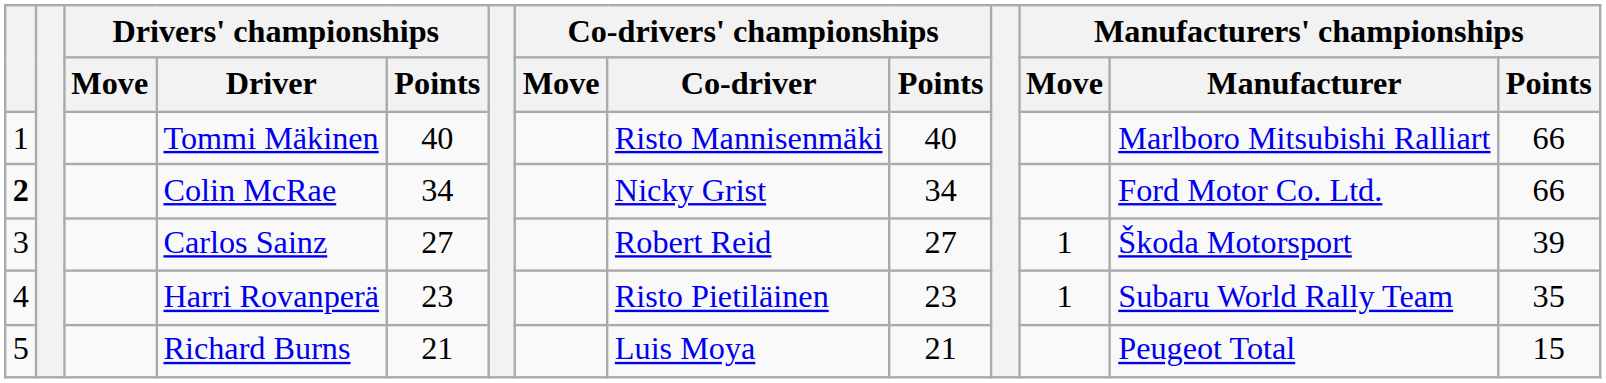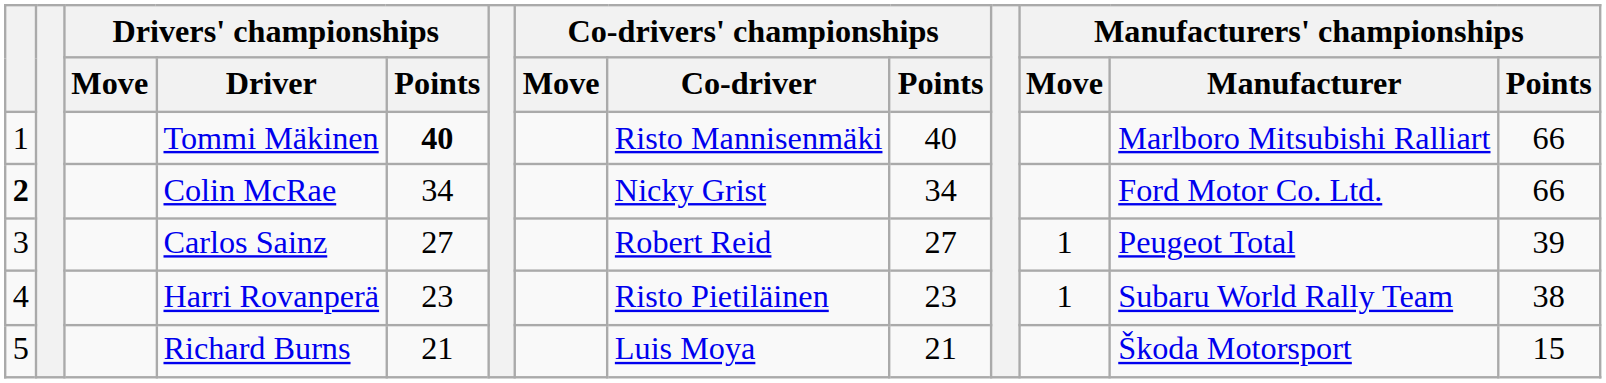Tommi Mäkinen | Drivers' championships / Points: normal -> bold
Carlos Sainz | Manufacturers' championships / Manufacturer: Škoda Motorsport -> Peugeot Total
Harri Rovanperä | Manufacturers' championships / Points: 35 -> 38
Richard Burns | Manufacturers' championships / Manufacturer: Peugeot Total -> Škoda Motorsport
